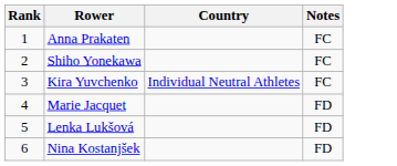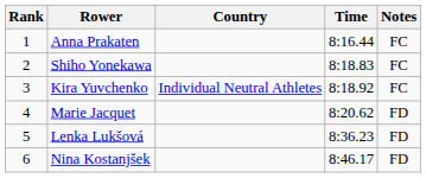+ column: Time | 8:16.44 | 8:18.83 | 8:18.92 | 8:20.62 | 8:36.23 | 8:46.17
